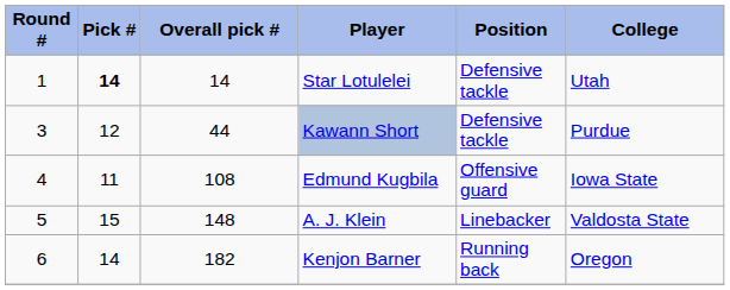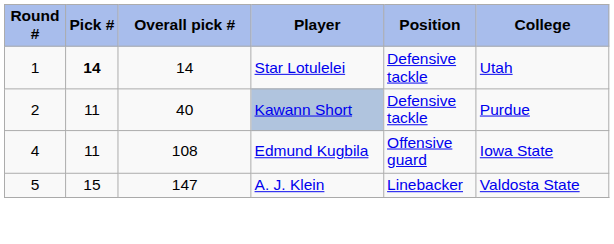Kawann Short | Round #: 3 -> 2
Kawann Short | Pick #: 12 -> 11
Kawann Short | Overall pick #: 44 -> 40
A. J. Klein | Overall pick #: 148 -> 147
- row: 6 | 14 | 182 | Kenjon Barner | Running back | Oregon
